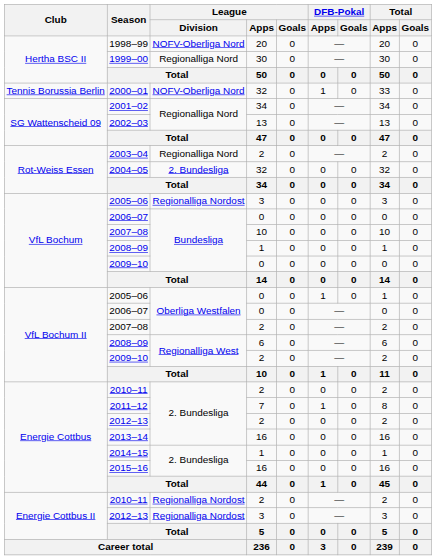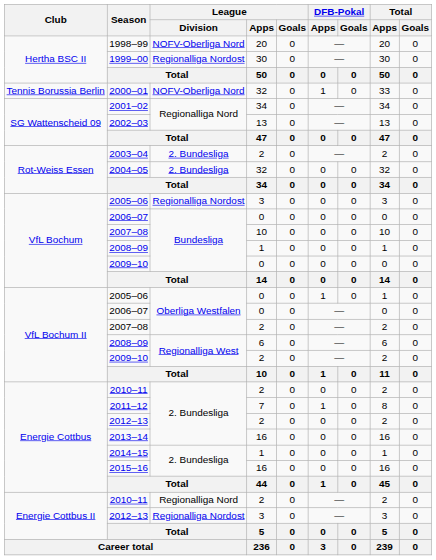1999–00 | League / Division: Regionalliga Nord -> Regionalliga Nordost
2003–04 | League / Division: Regionalliga Nord -> 2. Bundesliga
Energie Cottbus II / 2010–11 | League / Division: Regionalliga Nordost -> Regionalliga Nord
